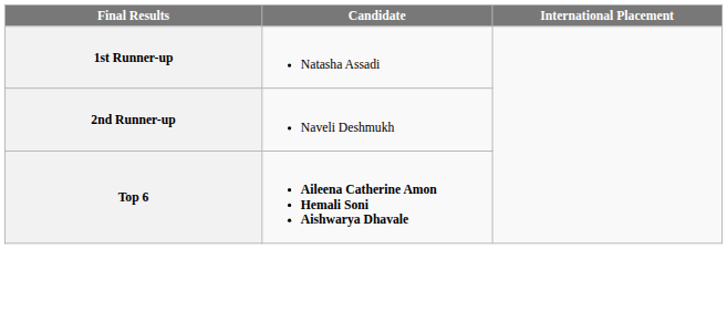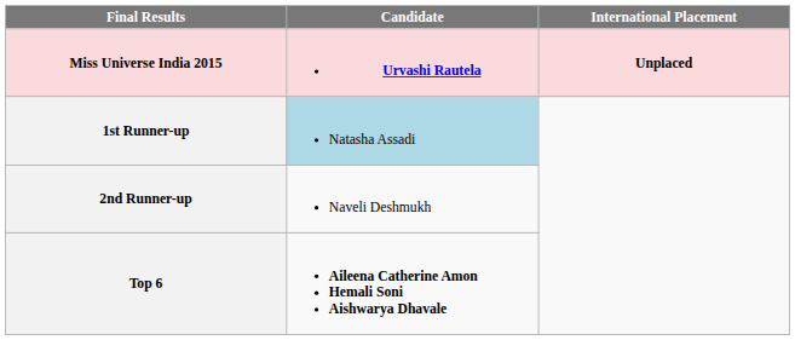+ row: Miss Universe India 2015 | Urvashi Rautela | Unplaced
1st Runner-up | Candidate: no background -> lightblue background
